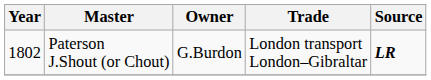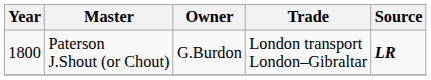Paterson J.Shout (or Chout) | Year: 1802 -> 1800
